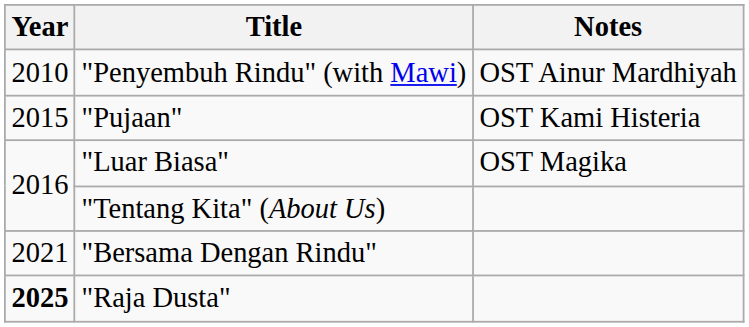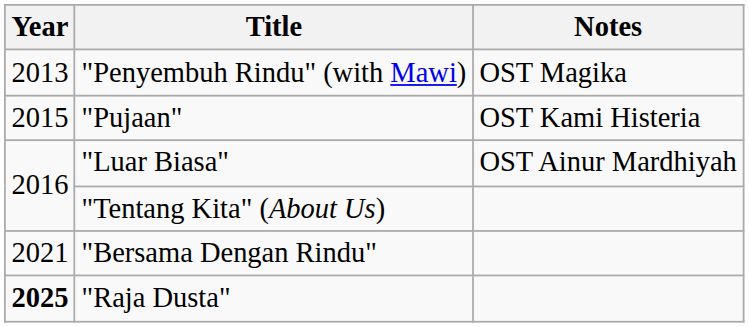"Penyembuh Rindu" (with Mawi) | Year: 2010 -> 2013
"Penyembuh Rindu" (with Mawi) | Notes: OST Ainur Mardhiyah -> OST Magika
"Luar Biasa" | Notes: OST Magika -> OST Ainur Mardhiyah
